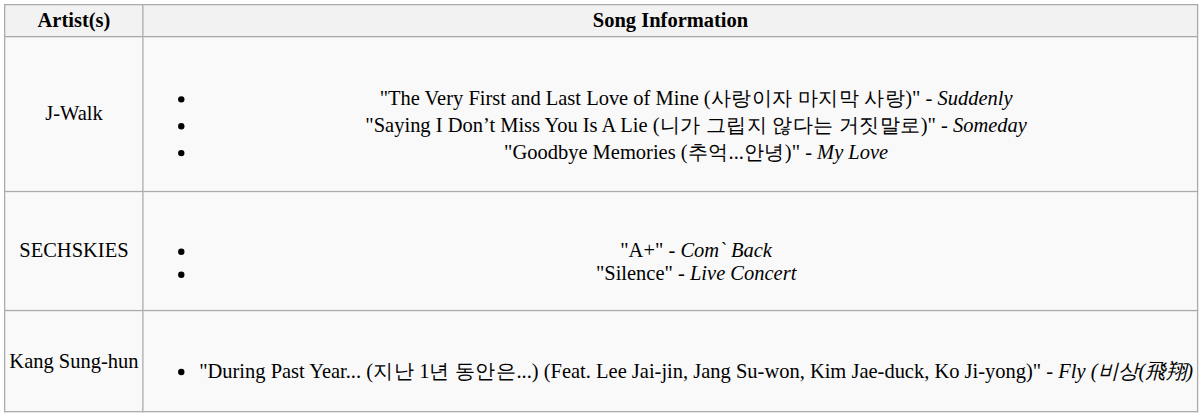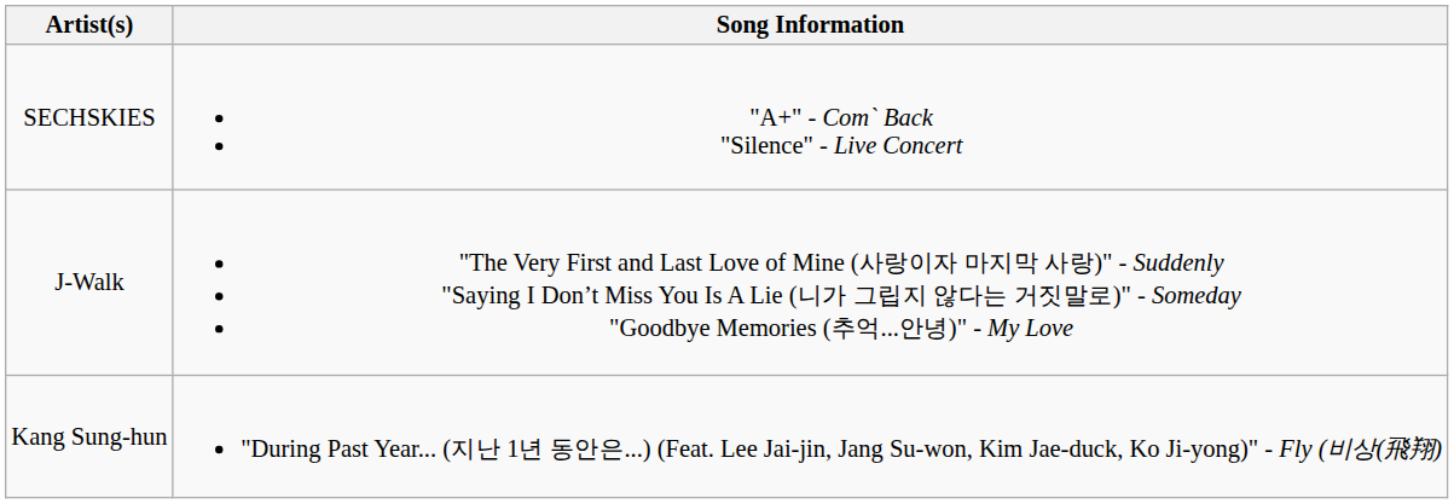rows swapped: SECHSKIES <-> J-Walk
